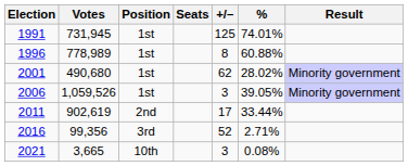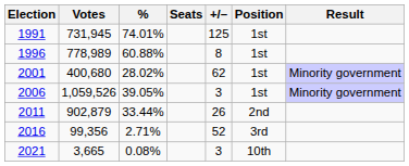columns swapped: % <-> Position
2001 | Votes: 490,680 -> 400,680
2011 | Votes: 902,619 -> 902,879
2011 | +/–: 17 -> 26
